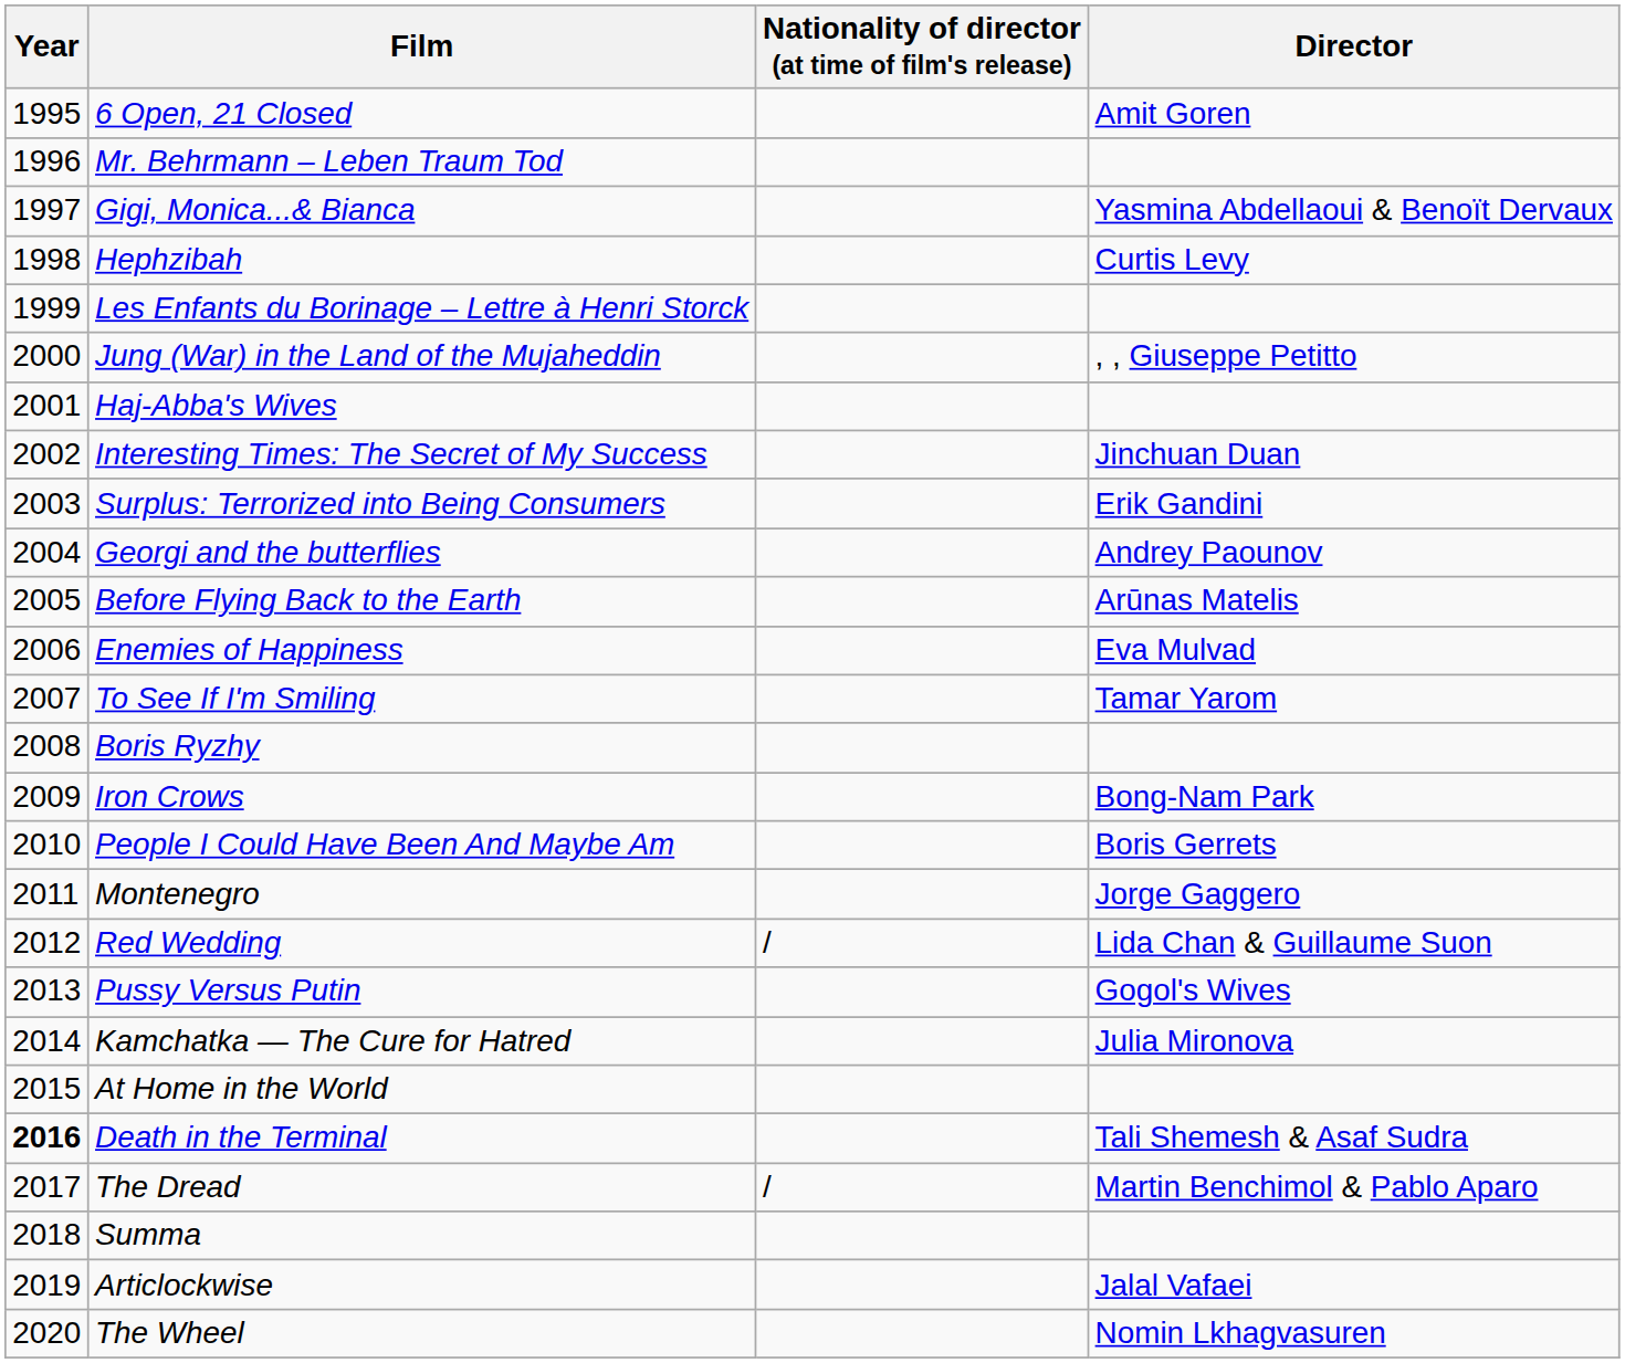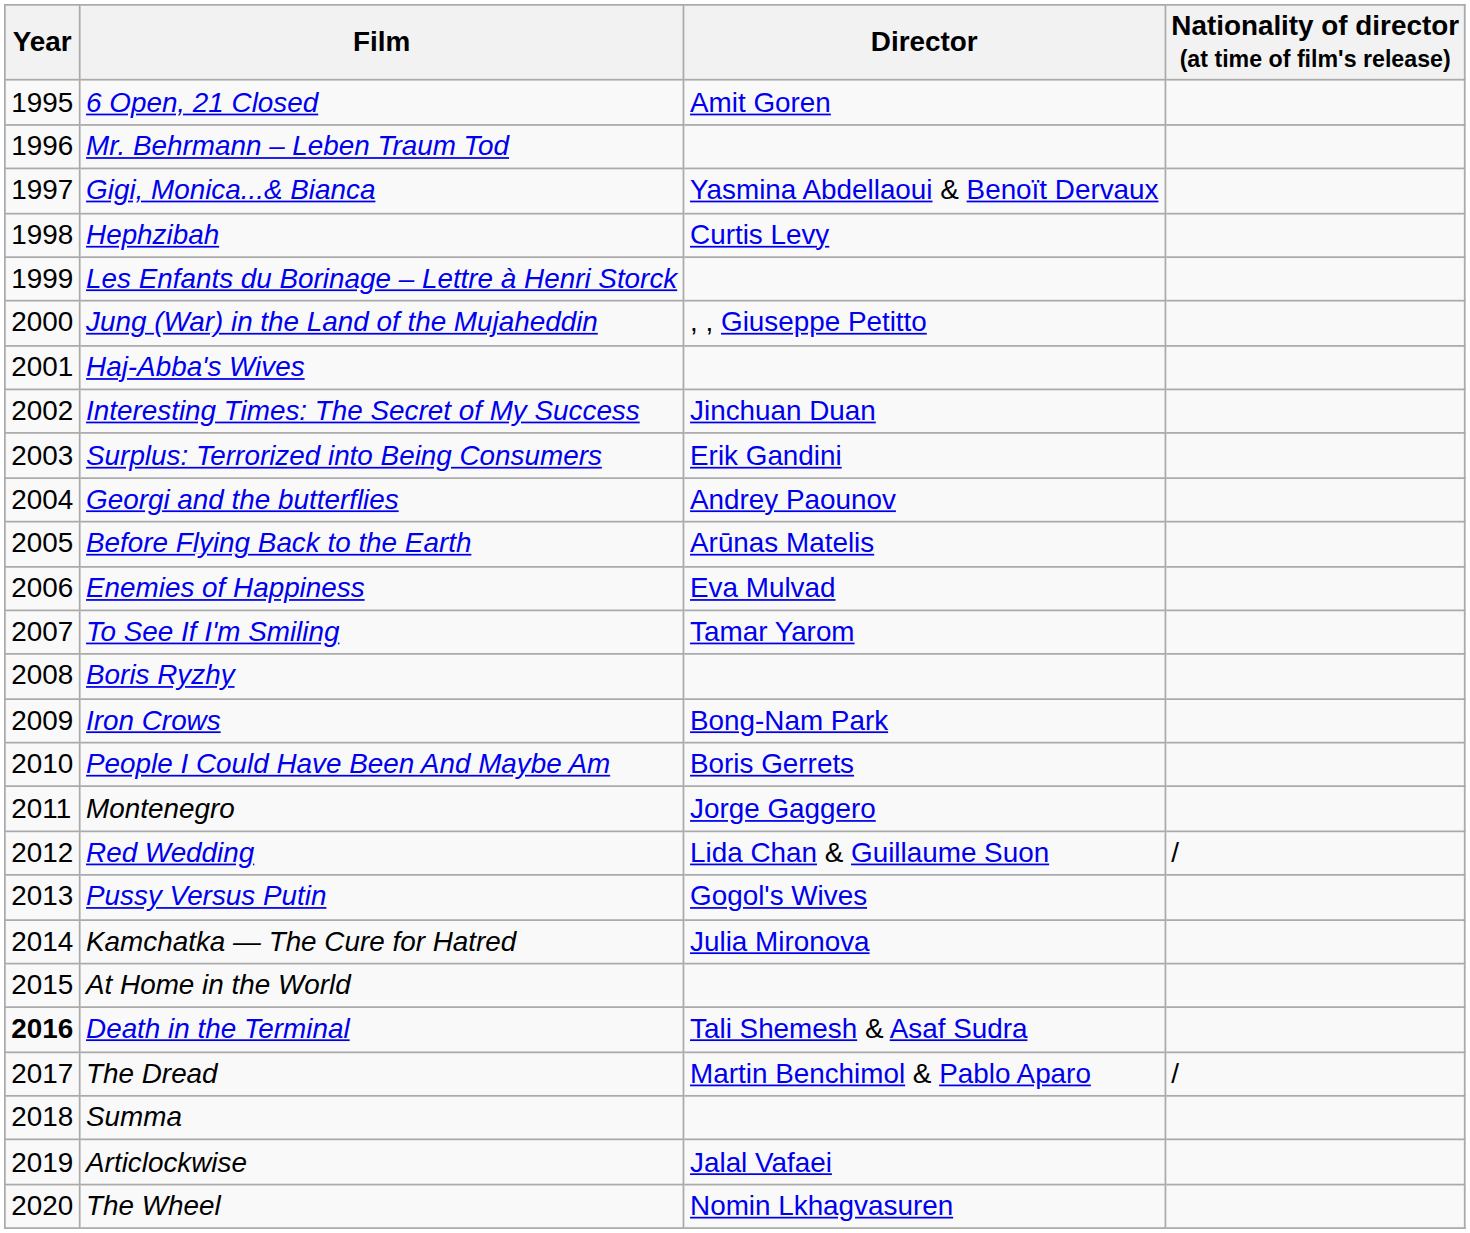columns swapped: Director <-> Nationality of director (at time of film's release)
